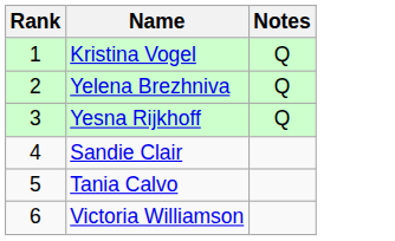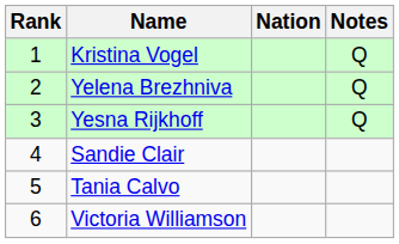+ column: Nation
